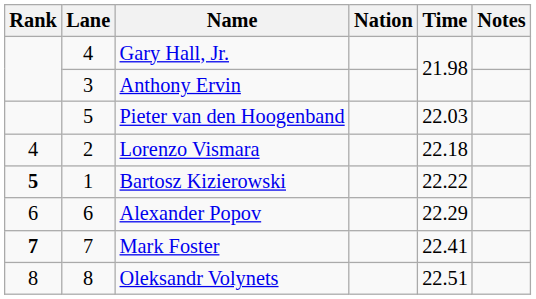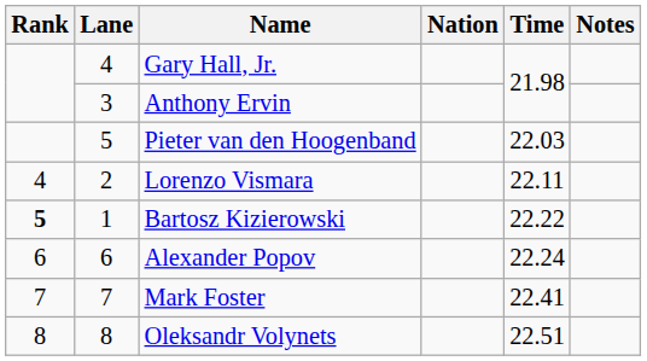Lorenzo Vismara | Time: 22.18 -> 22.11
Alexander Popov | Time: 22.29 -> 22.24
Mark Foster | Rank: bold -> normal
